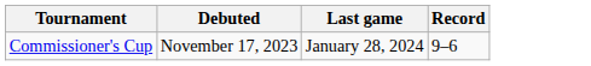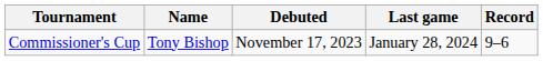+ column: Name | Tony Bishop
